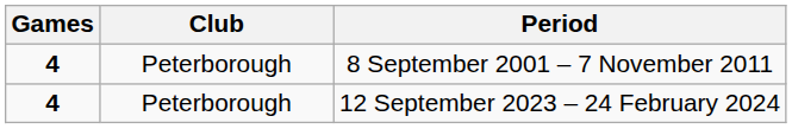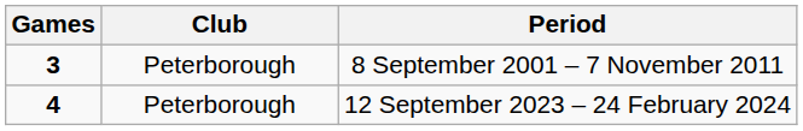8 September 2001 – 7 November 2011 | Games: 4 -> 3
